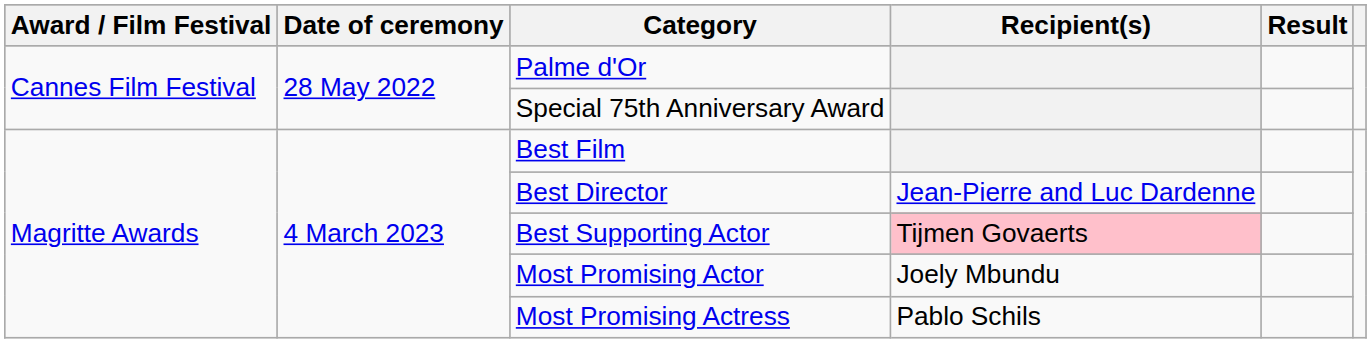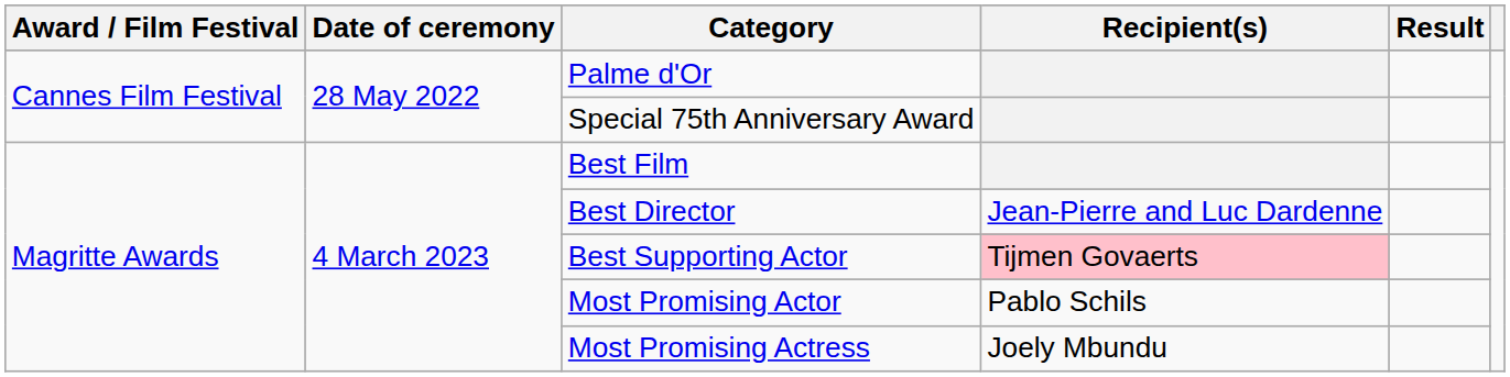Most Promising Actor | Recipient(s): Joely Mbundu -> Pablo Schils
Most Promising Actress | Recipient(s): Pablo Schils -> Joely Mbundu
